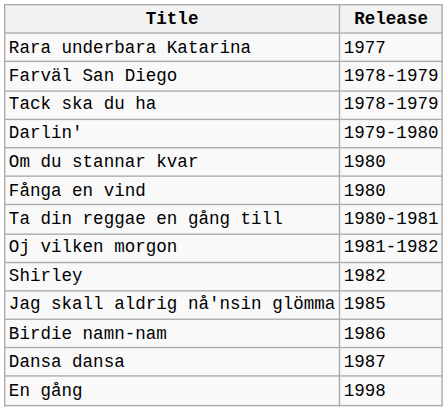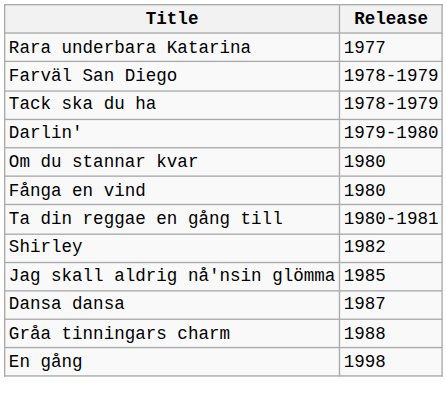- row: Oj vilken morgon | 1981-1982
- row: Birdie namn-nam | 1986
+ row: Gråa tinningars charm | 1988
